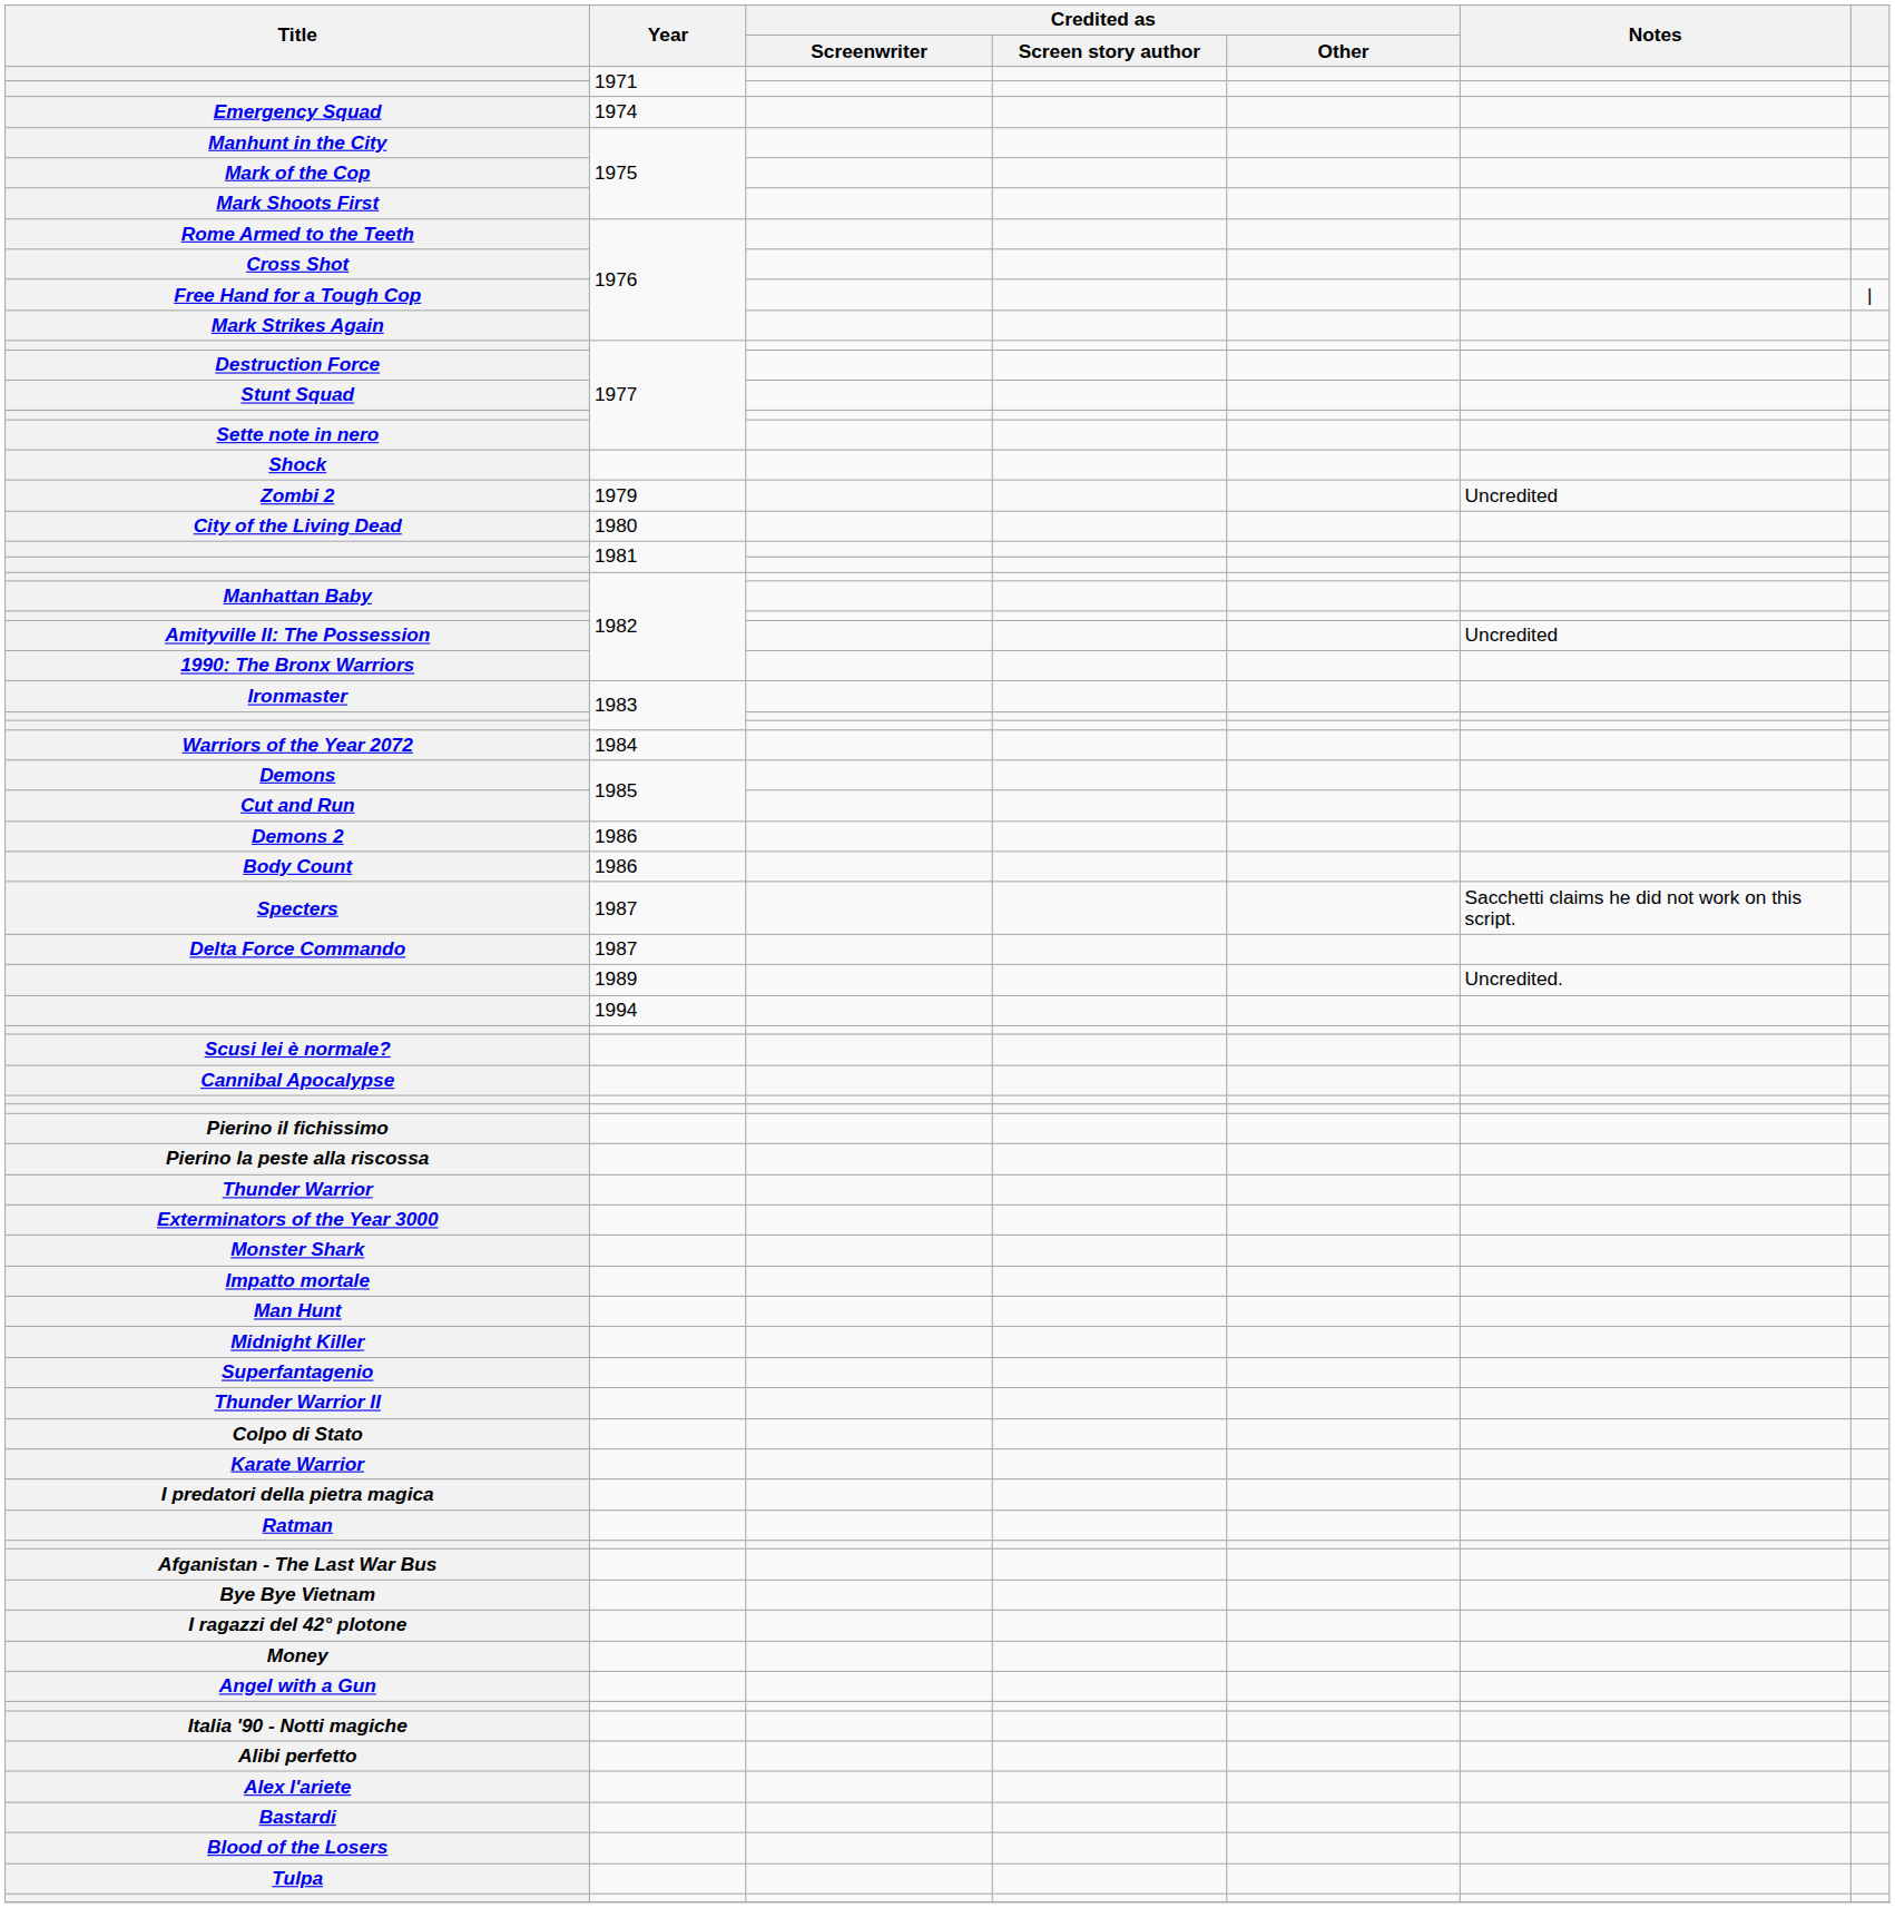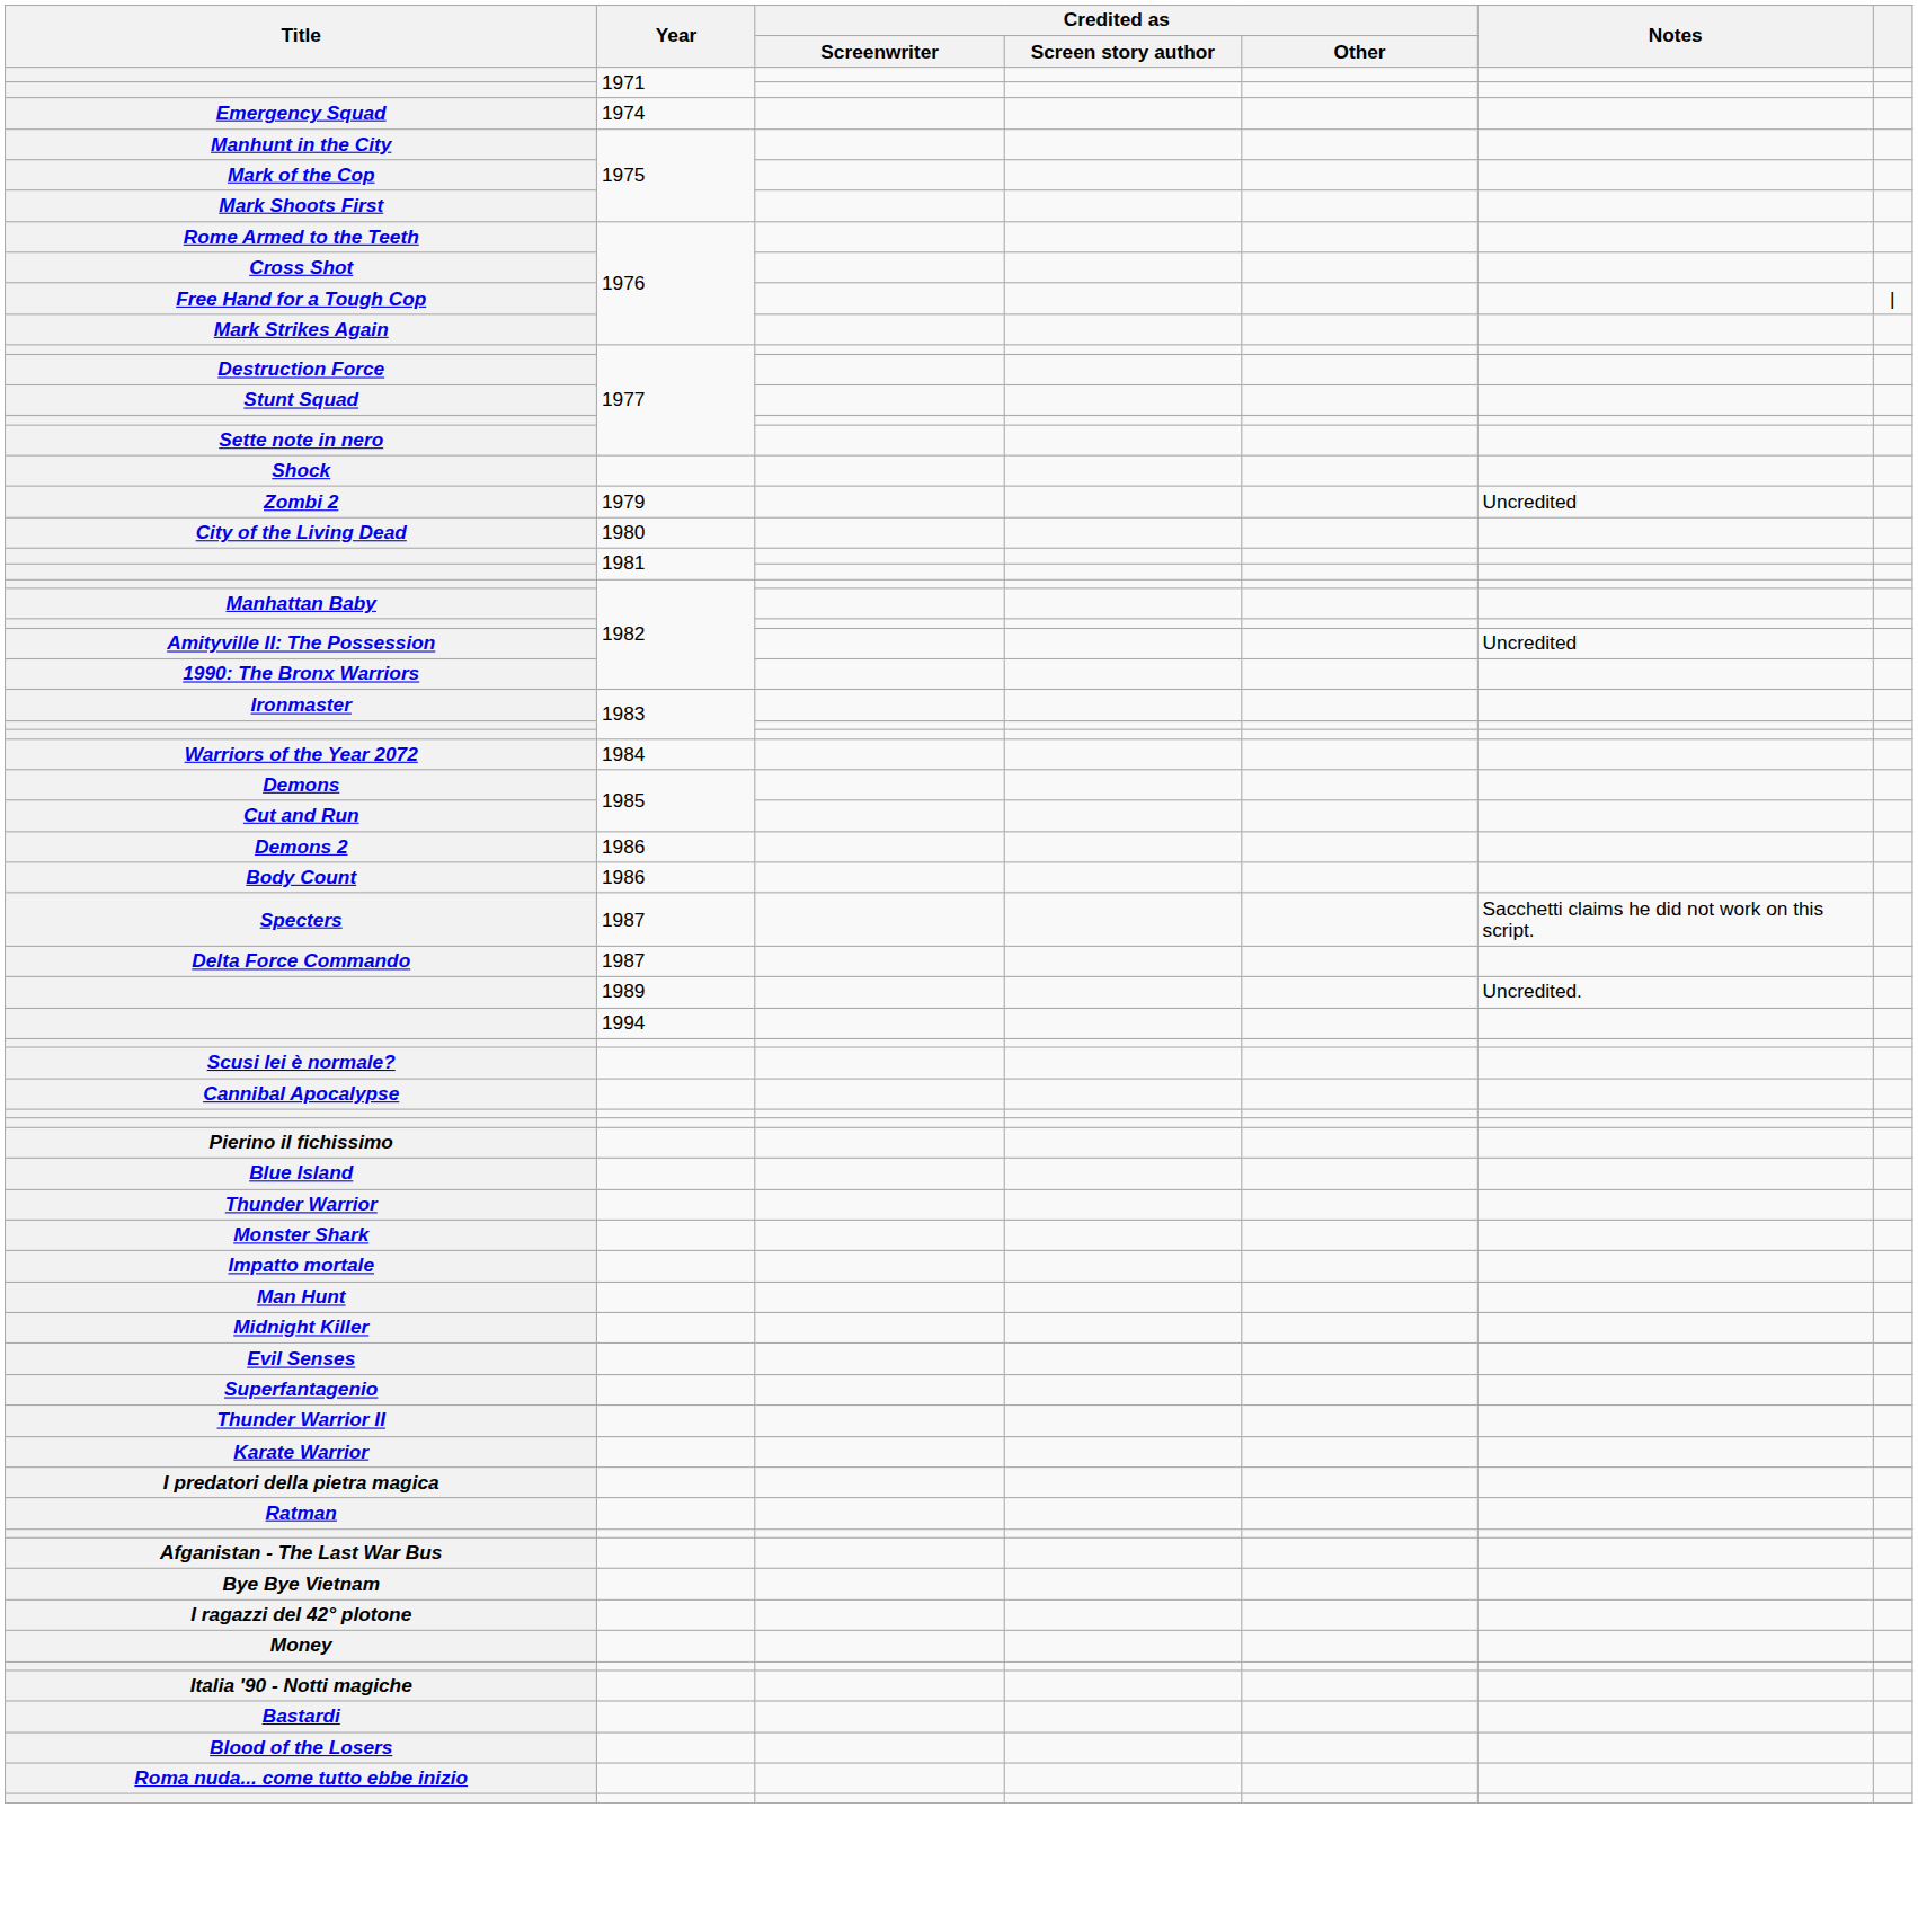+ row: Blue Island
- row: Pierino la peste alla riscossa
- row: Exterminators of the Year 3000
+ row: Evil Senses
- row: Colpo di Stato
- row: Angel with a Gun
- row: Alibi perfetto
- row: Alex l'ariete
- row: Tulpa
+ row: Roma nuda... come tutto ebbe inizio
